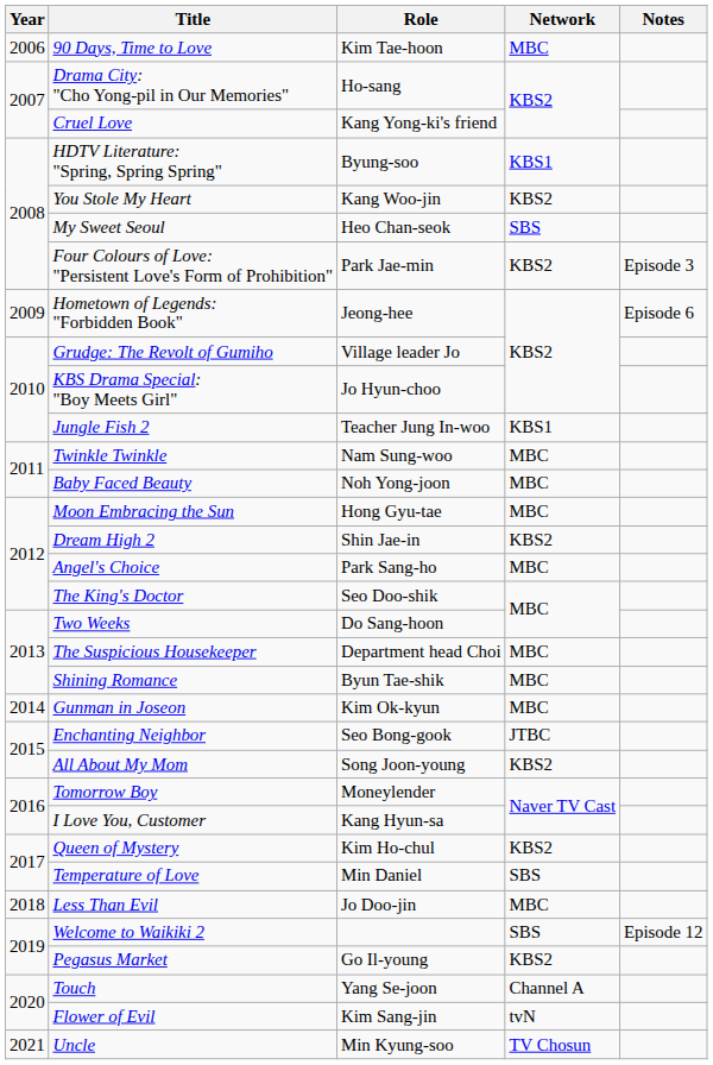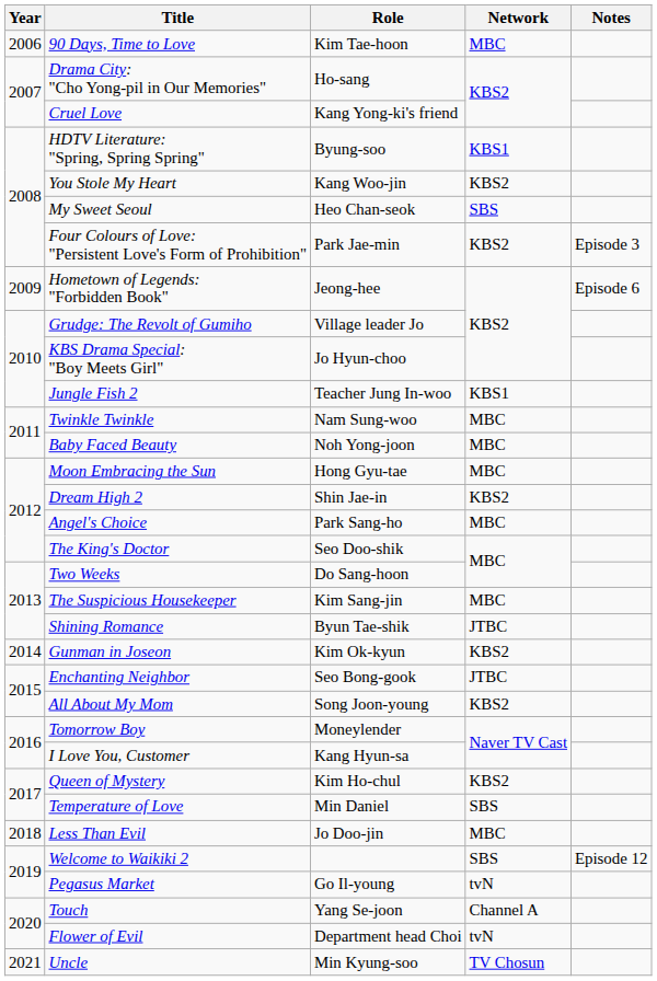The Suspicious Housekeeper | Role: Department head Choi -> Kim Sang-jin
Shining Romance | Network: MBC -> JTBC
Gunman in Joseon | Network: MBC -> KBS2
Pegasus Market | Network: KBS2 -> tvN
Flower of Evil | Role: Kim Sang-jin -> Department head Choi
